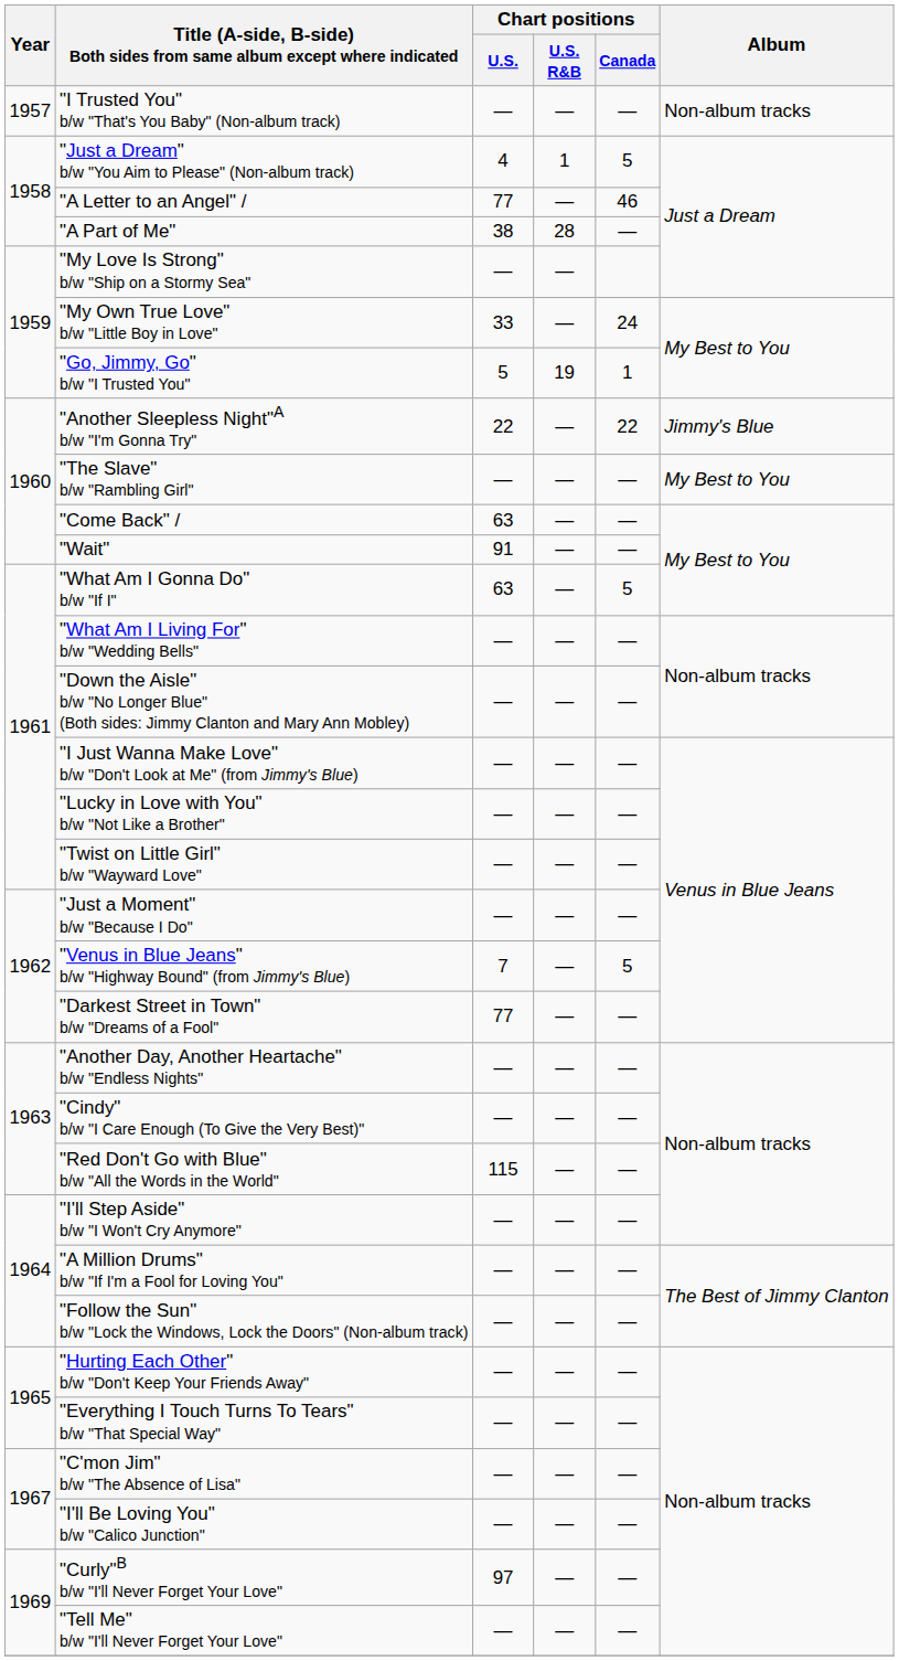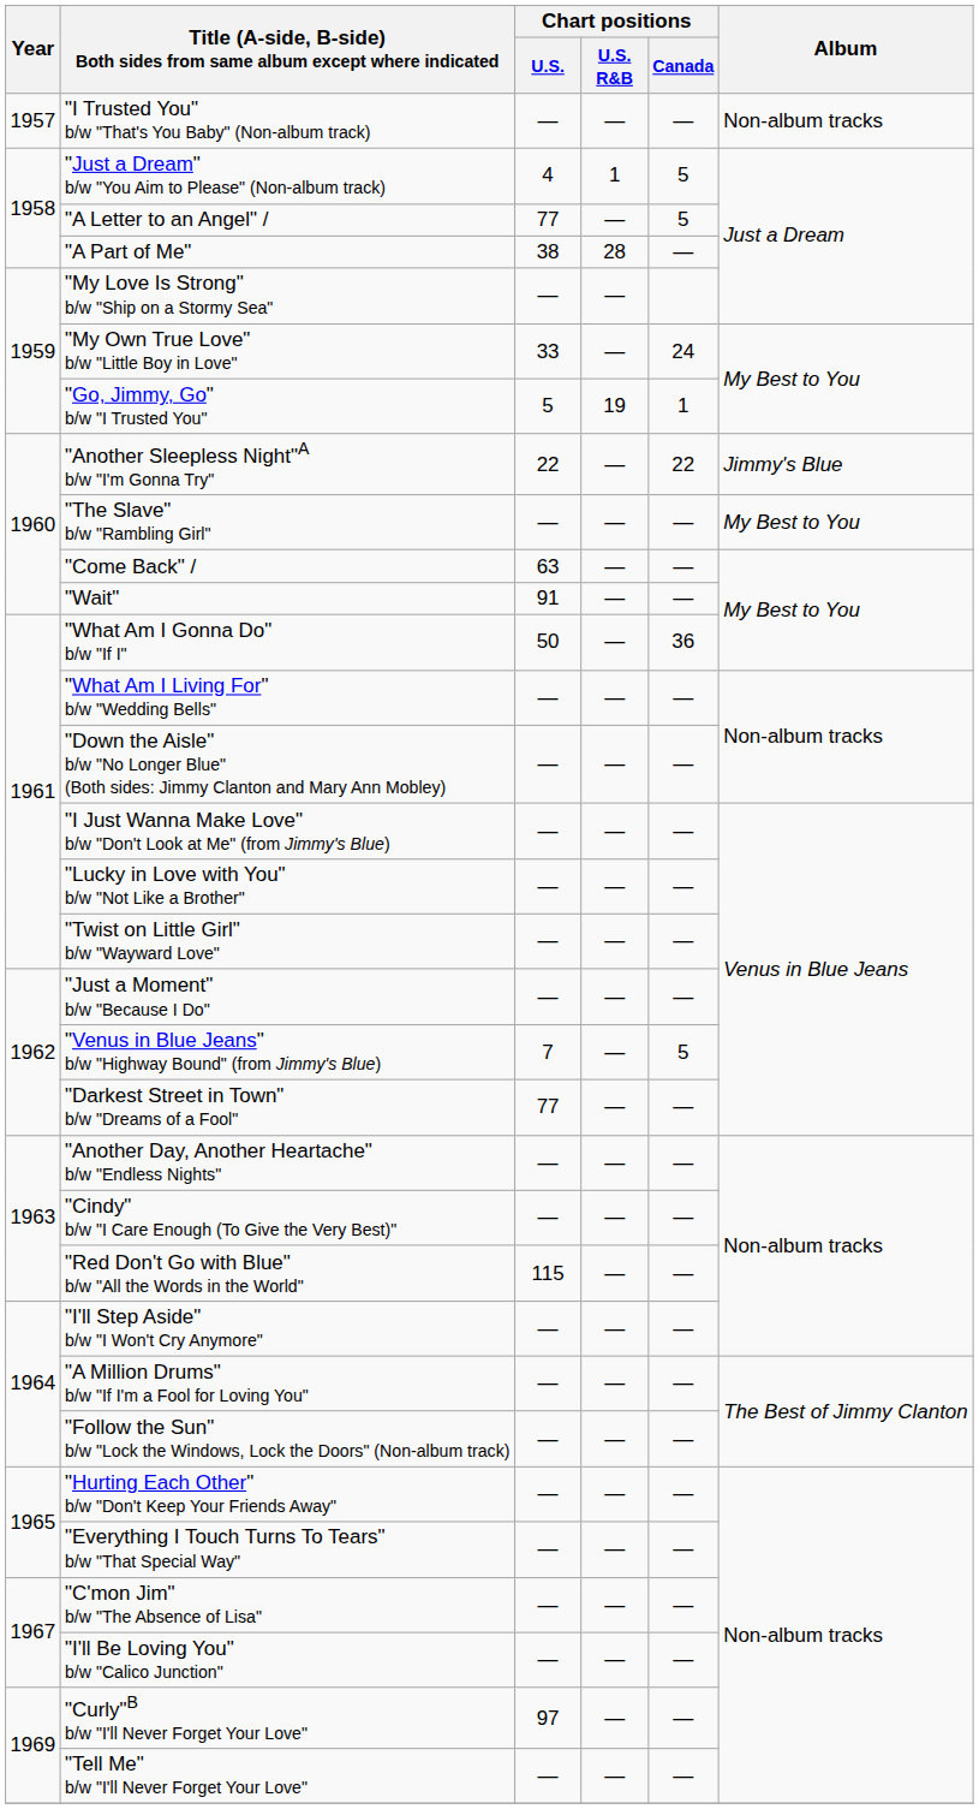"A Letter to an Angel" / | Chart positions / Canada: 46 -> 5
"What Am I Gonna Do" b/w "If I" | Chart positions / U.S.: 63 -> 50
"What Am I Gonna Do" b/w "If I" | Chart positions / Canada: 5 -> 36
